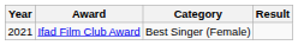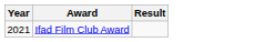- column: Category | Best Singer (Female)
